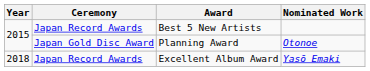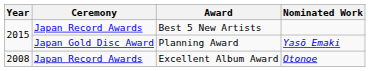Planning Award | Nominated Work: Otonoe -> Yasō Emaki
Excellent Album Award | Year: 2018 -> 2008
Excellent Album Award | Nominated Work: Yasō Emaki -> Otonoe
